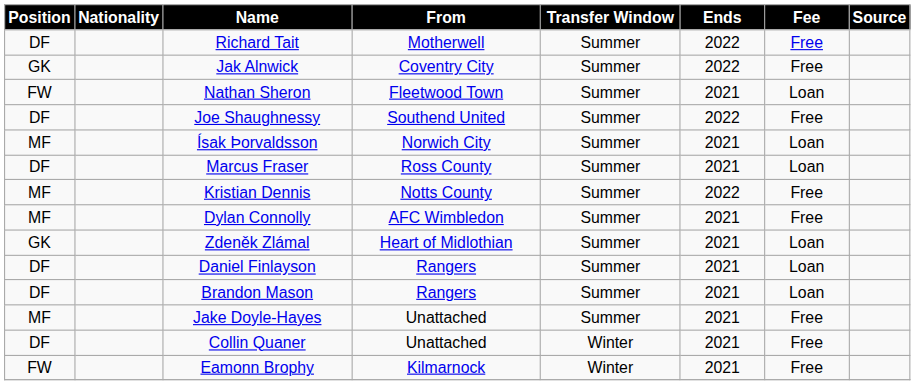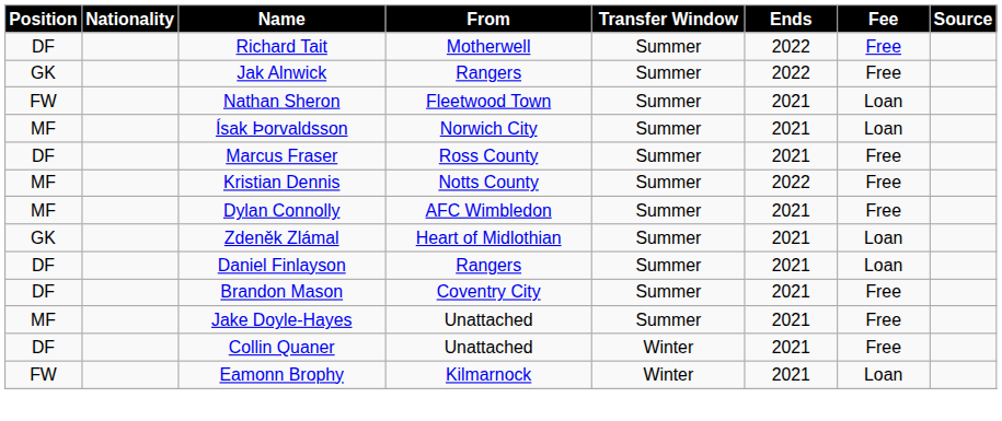Jak Alnwick | From: Coventry City -> Rangers
- row: DF | Joe Shaughnessy | Southend United | Summer | 2022 | Free
Marcus Fraser | Fee: Loan -> Free
Brandon Mason | From: Rangers -> Coventry City
Brandon Mason | Fee: Loan -> Free
Eamonn Brophy | Fee: Free -> Loan
